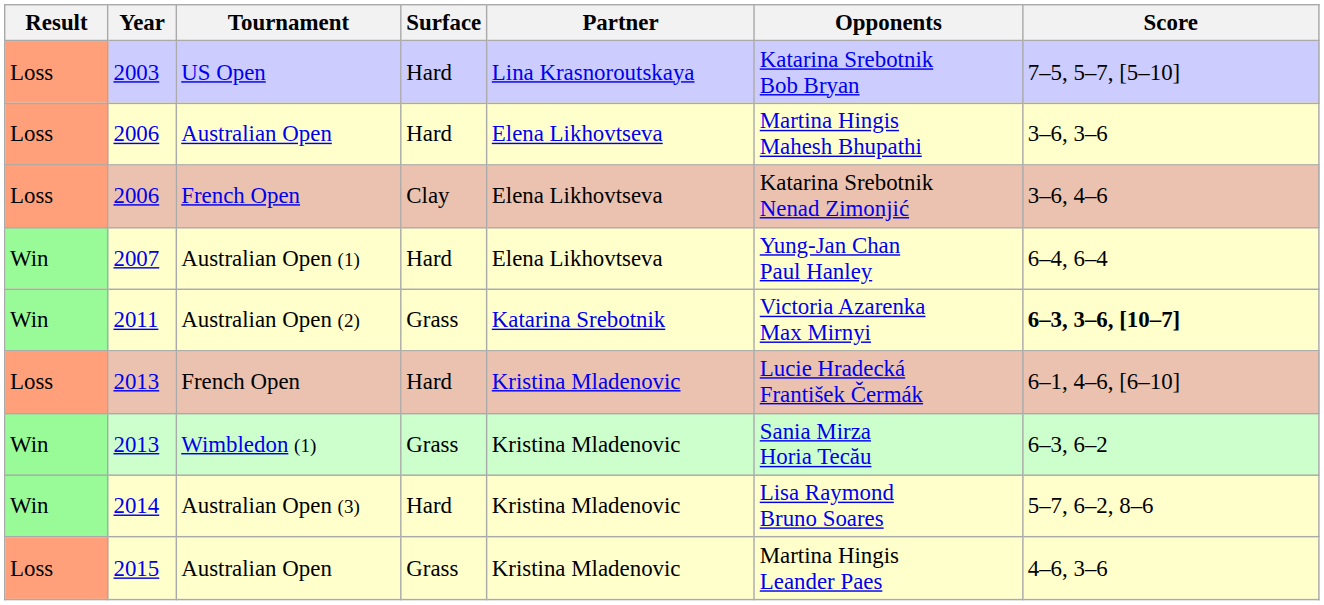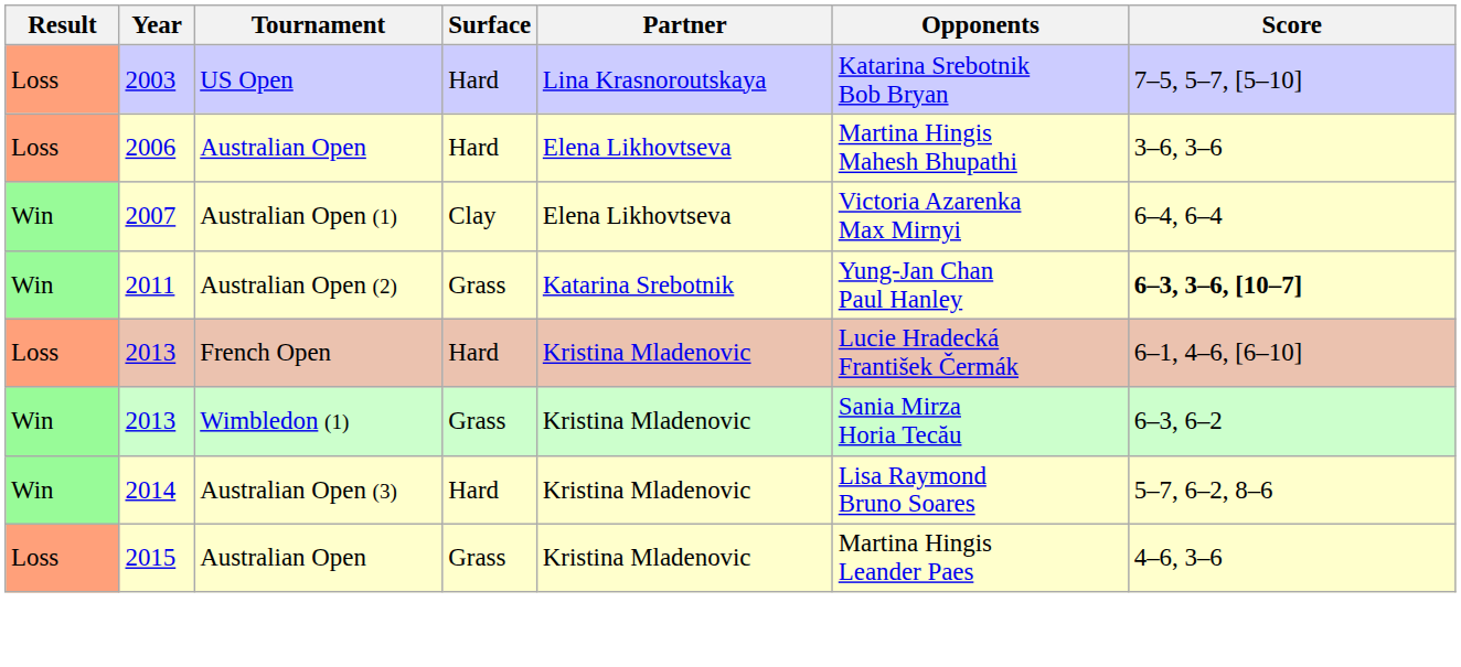- row: Loss | 2006 | French Open | Clay | Elena Likhovtseva | Katarina Srebotnik Nenad Zimonjić | 3–6, 4–6
2007 | Surface: Hard -> Clay
2007 | Opponents: Yung-Jan Chan Paul Hanley -> Victoria Azarenka Max Mirnyi
2011 | Opponents: Victoria Azarenka Max Mirnyi -> Yung-Jan Chan Paul Hanley
